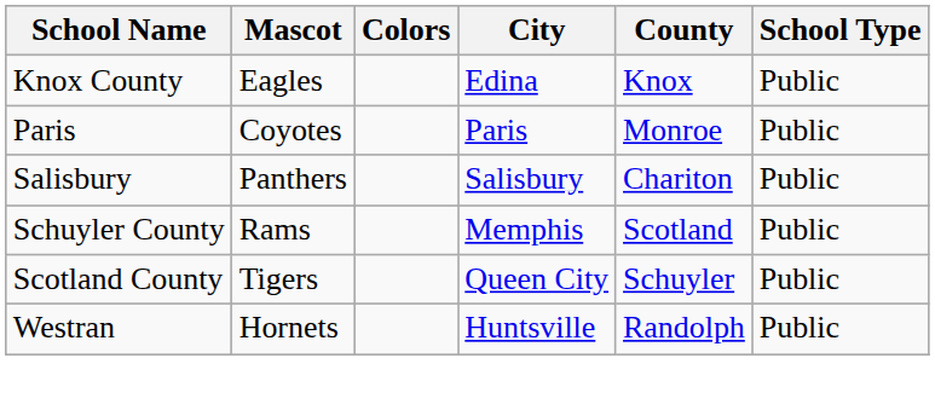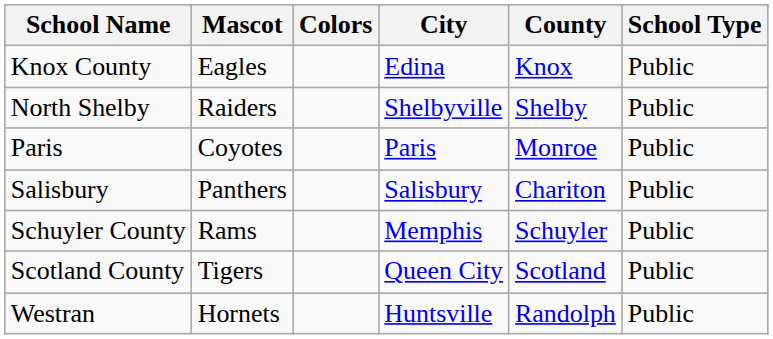+ row: North Shelby | Raiders | Shelbyville | Shelby | Public
Schuyler County | County: Scotland -> Schuyler
Scotland County | County: Schuyler -> Scotland
